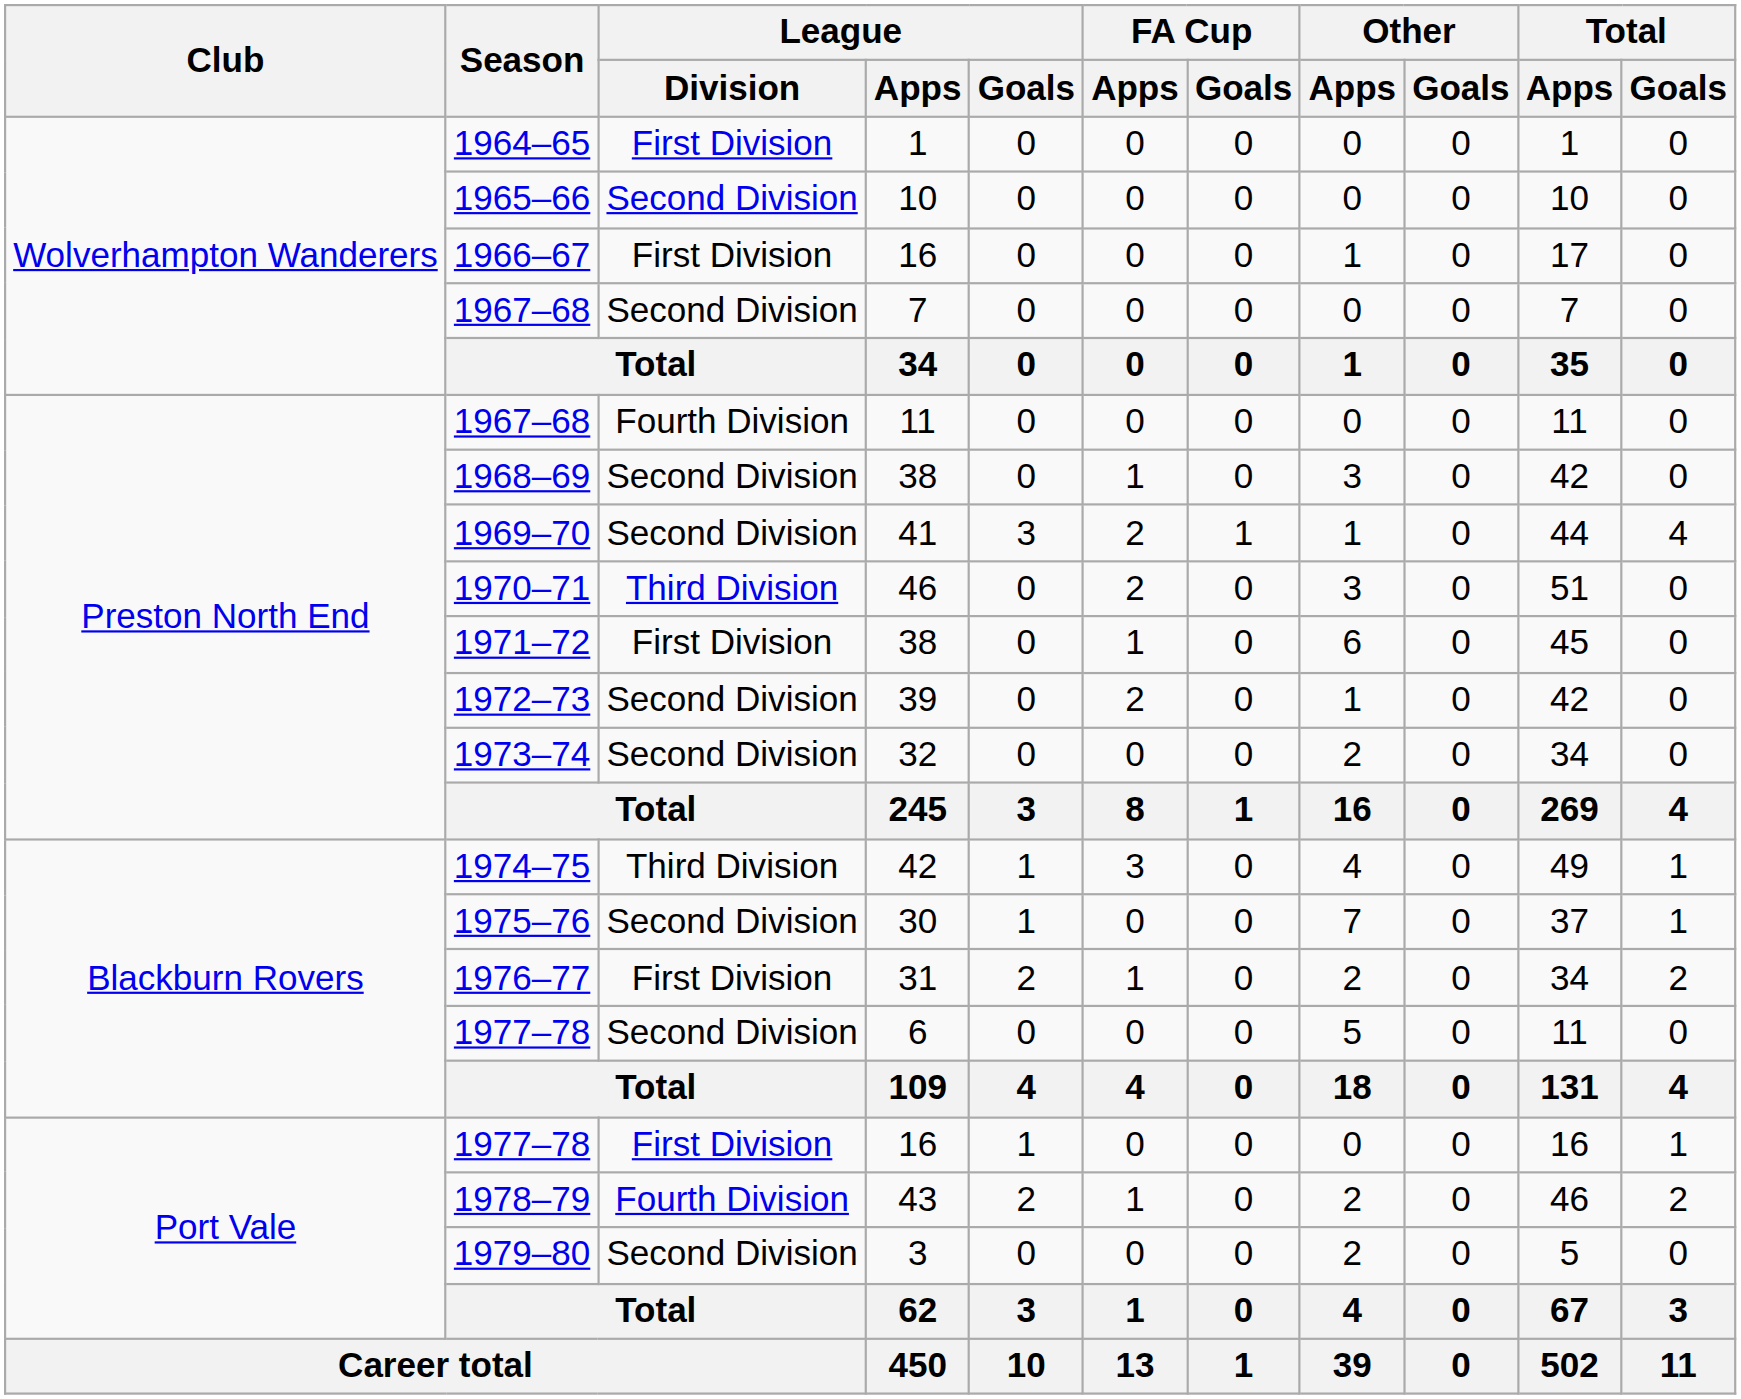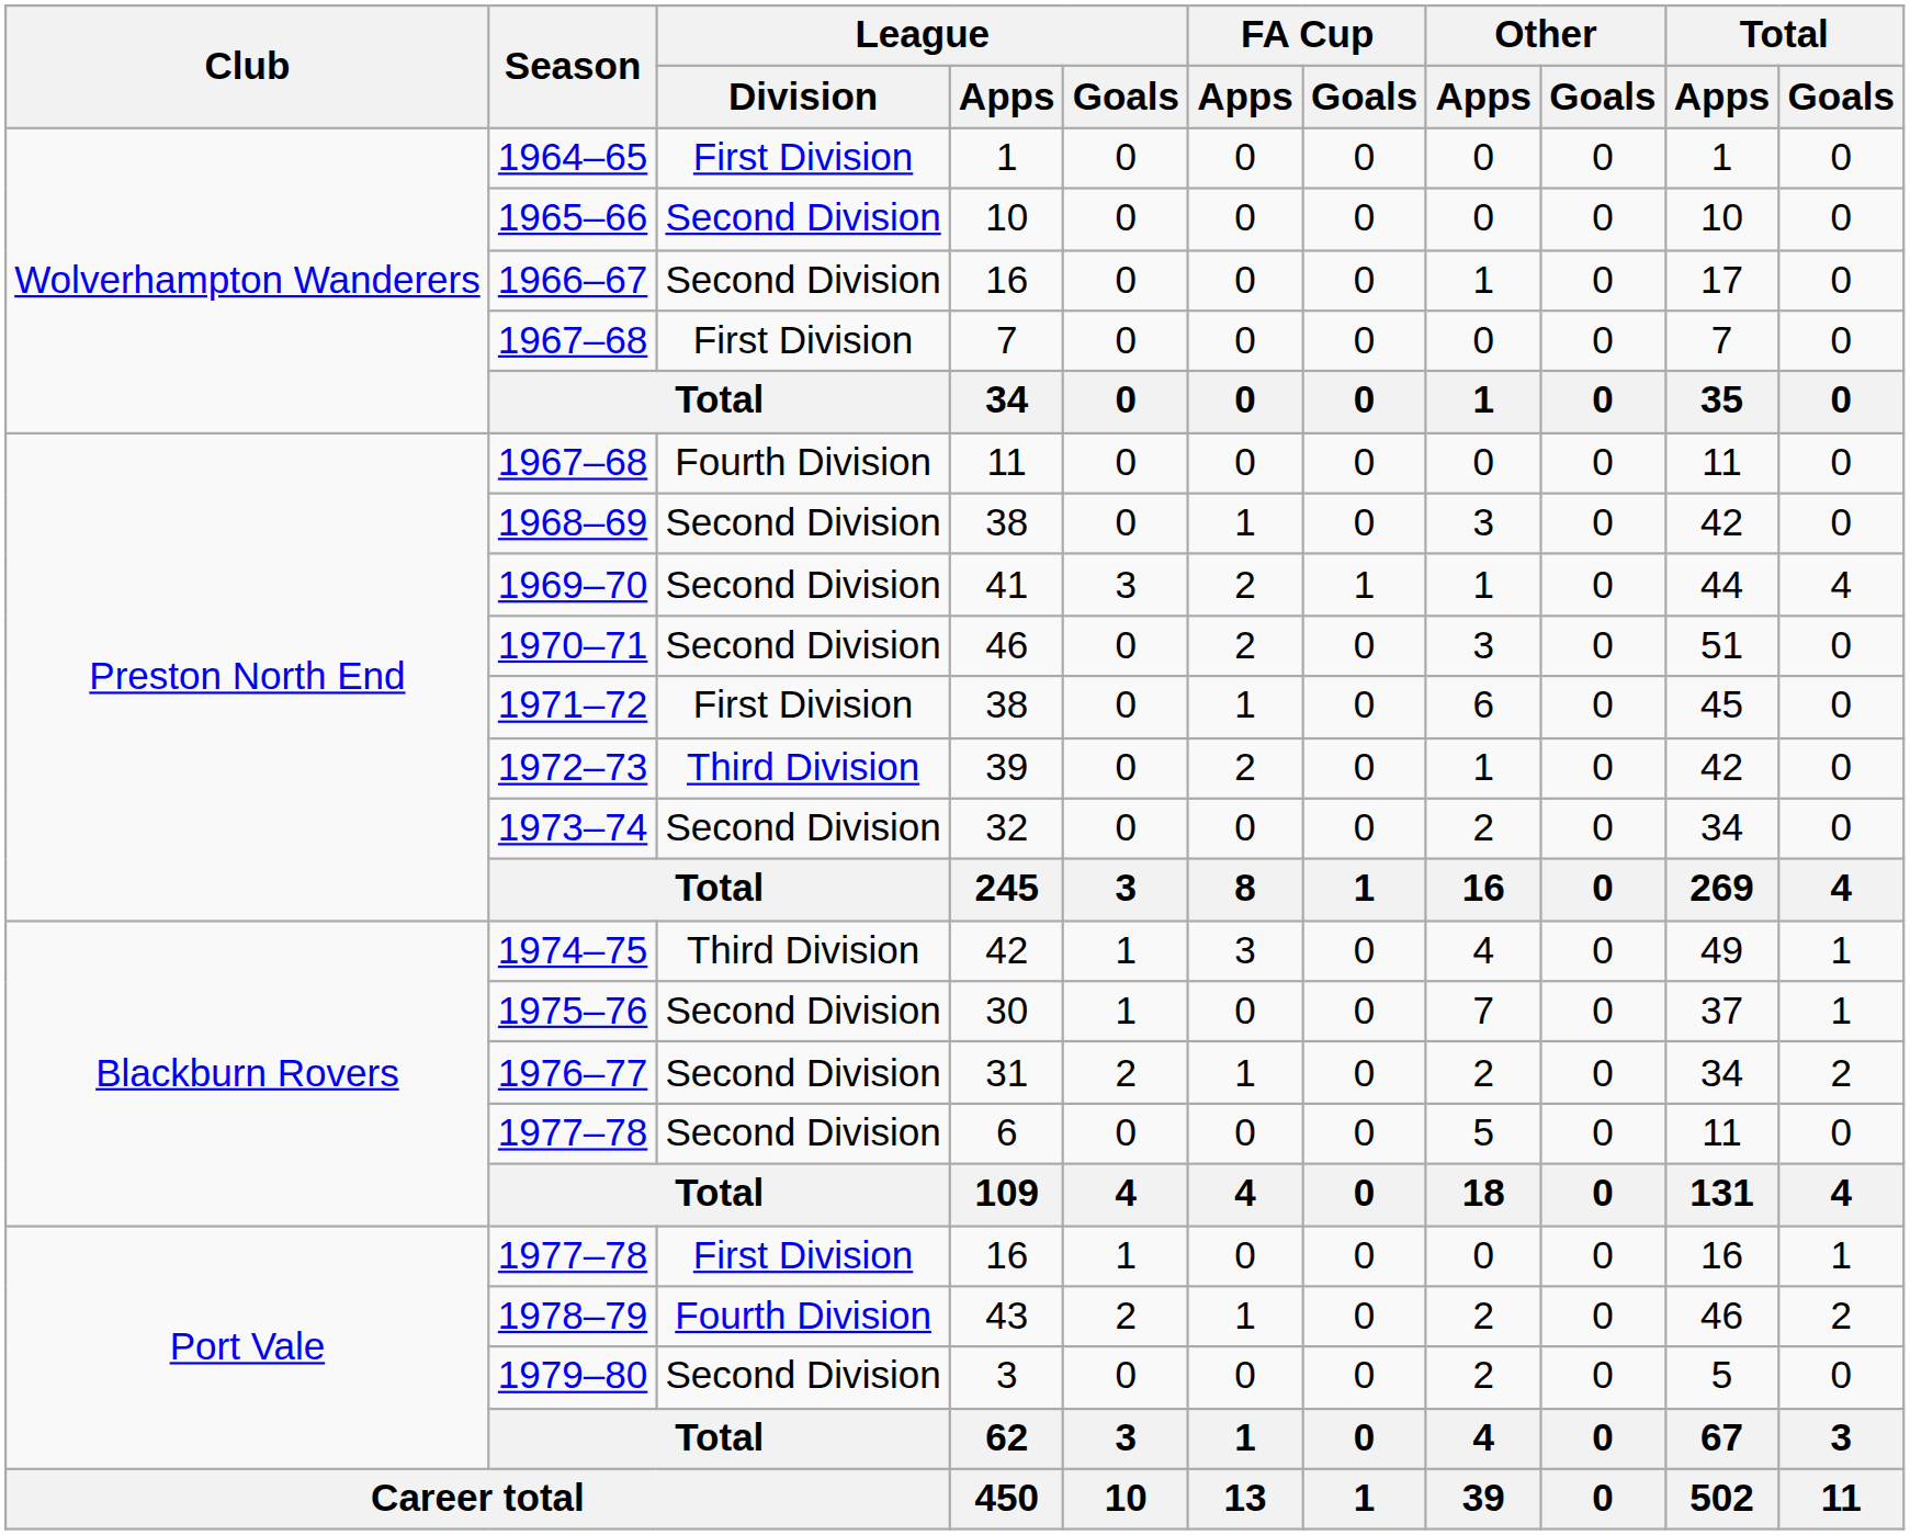1966–67 | League / Division: First Division -> Second Division
1967–68 / 7 | League / Division: Second Division -> First Division
1970–71 | League / Division: Third Division -> Second Division
1972–73 | League / Division: Second Division -> Third Division
1976–77 | League / Division: First Division -> Second Division
